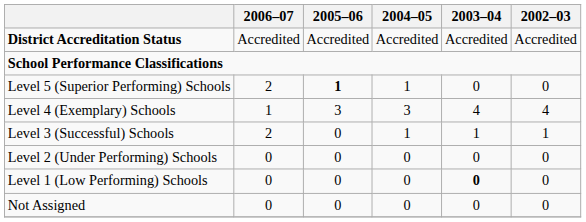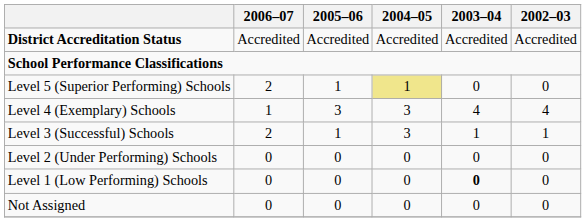Level 5 (Superior Performing) Schools | 2005–06: bold -> normal
Level 5 (Superior Performing) Schools | 2004–05: no background -> khaki background
Level 3 (Successful) Schools | 2005–06: 0 -> 1
Level 3 (Successful) Schools | 2004–05: 1 -> 3
